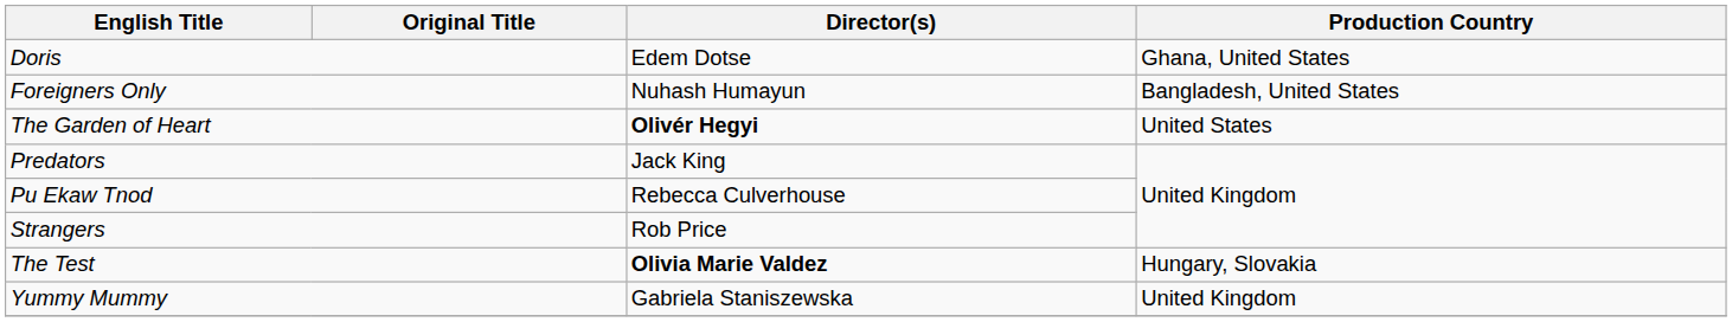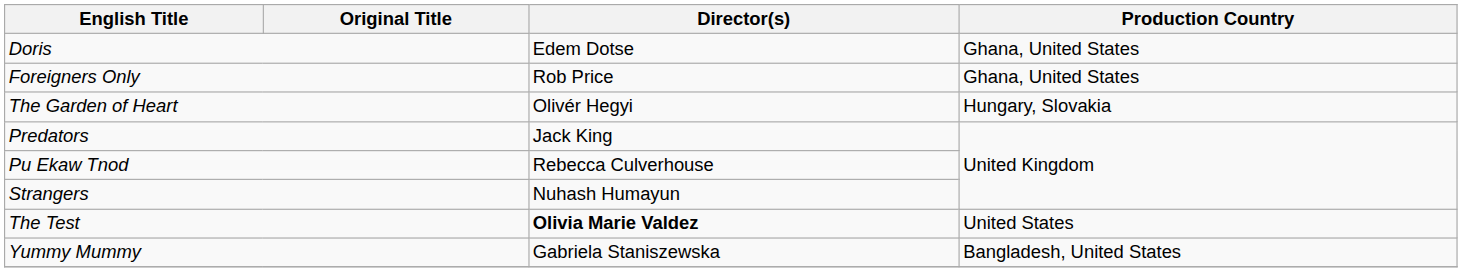Foreigners Only | Director(s): Nuhash Humayun -> Rob Price
Foreigners Only | Production Country: Bangladesh, United States -> Ghana, United States
The Garden of Heart | Director(s): bold -> normal
The Garden of Heart | Production Country: United States -> Hungary, Slovakia
Strangers | Director(s): Rob Price -> Nuhash Humayun
The Test | Production Country: Hungary, Slovakia -> United States
Yummy Mummy | Production Country: United Kingdom -> Bangladesh, United States
